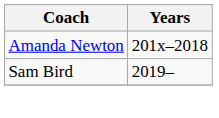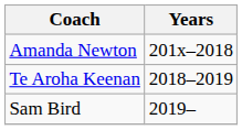+ row: Te Aroha Keenan | 2018–2019
